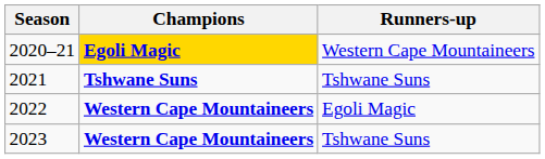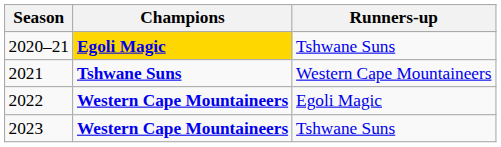2020–21 | Runners-up: Western Cape Mountaineers -> Tshwane Suns
2021 | Runners-up: Tshwane Suns -> Western Cape Mountaineers
